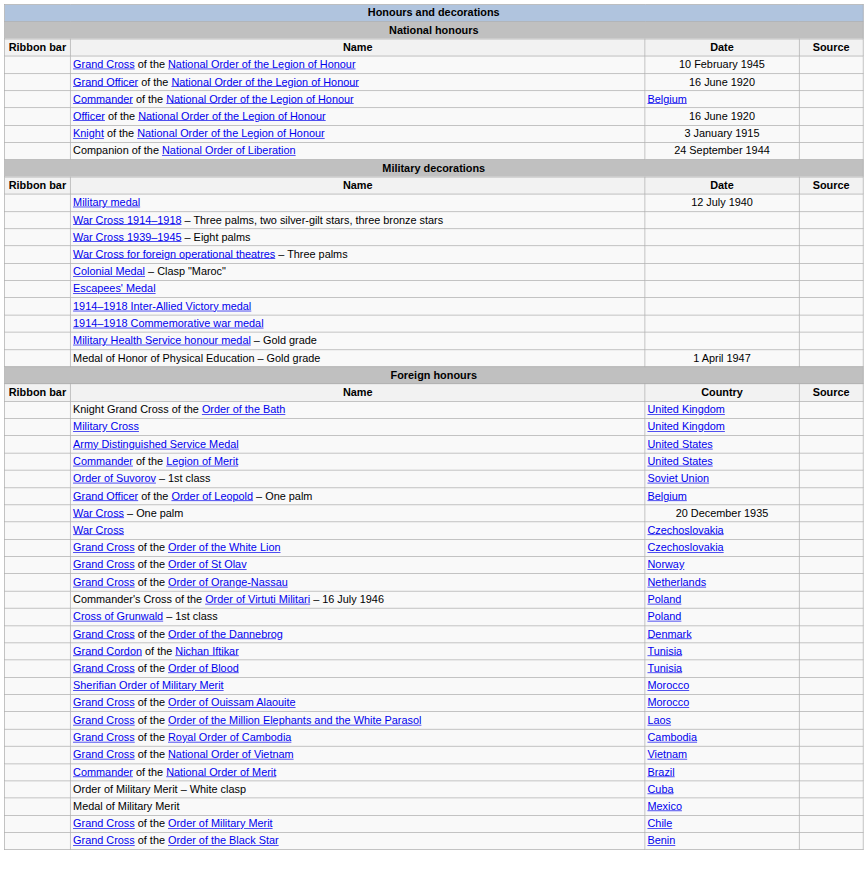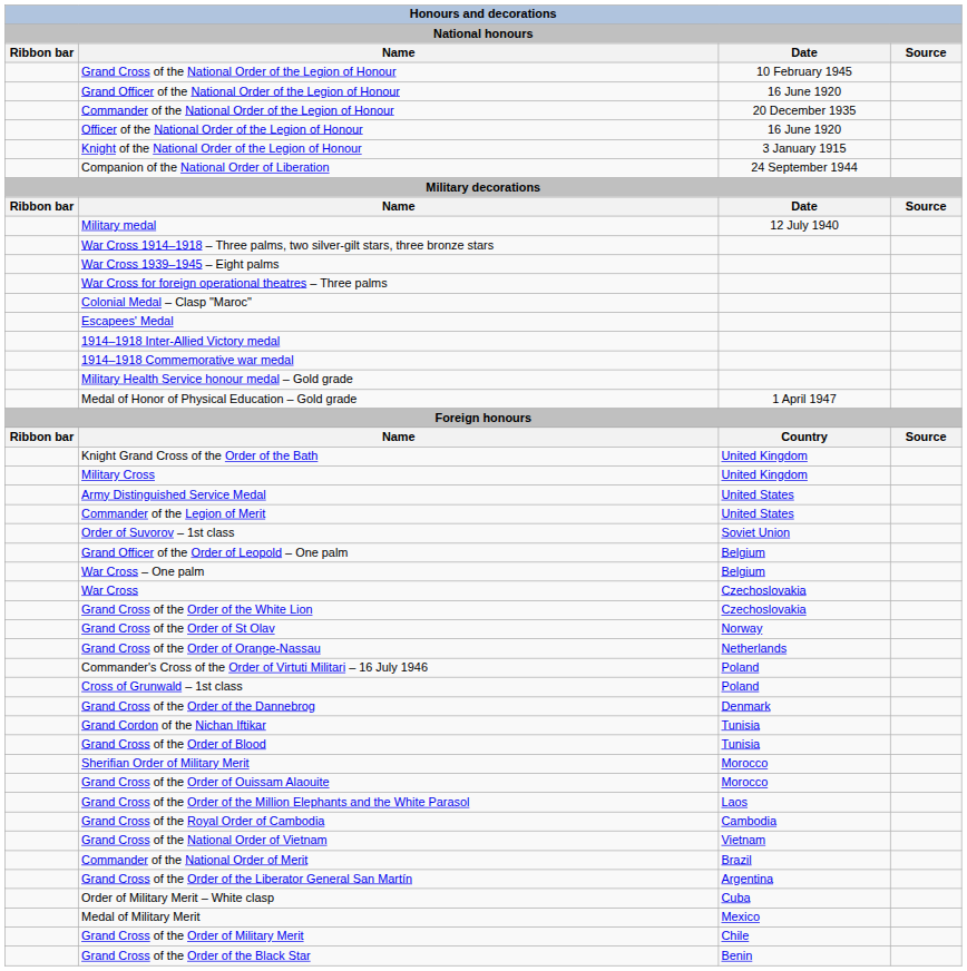Commander of the National Order of the Legion of Honour | Date: Belgium -> 20 December 1935
War Cross – One palm | Date: 20 December 1935 -> Belgium
+ row: Grand Cross of the Order of the Liberator General San Martín | Argentina
